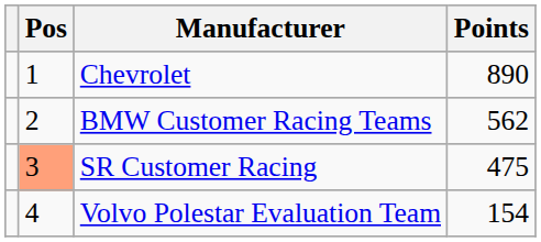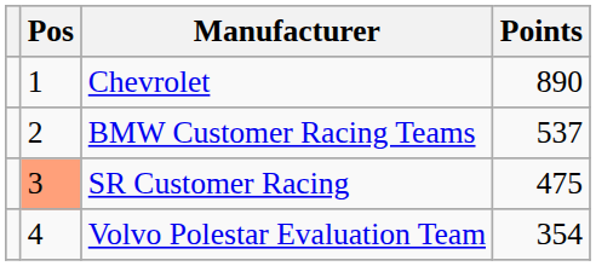BMW Customer Racing Teams | Points: 562 -> 537
Volvo Polestar Evaluation Team | Points: 154 -> 354
